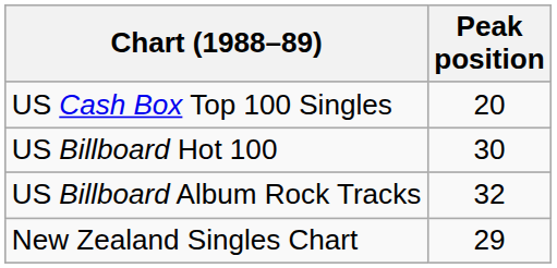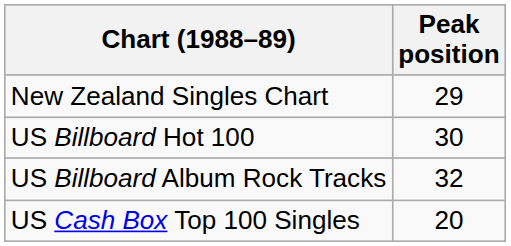rows swapped: New Zealand Singles Chart <-> US Cash Box Top 100 Singles
